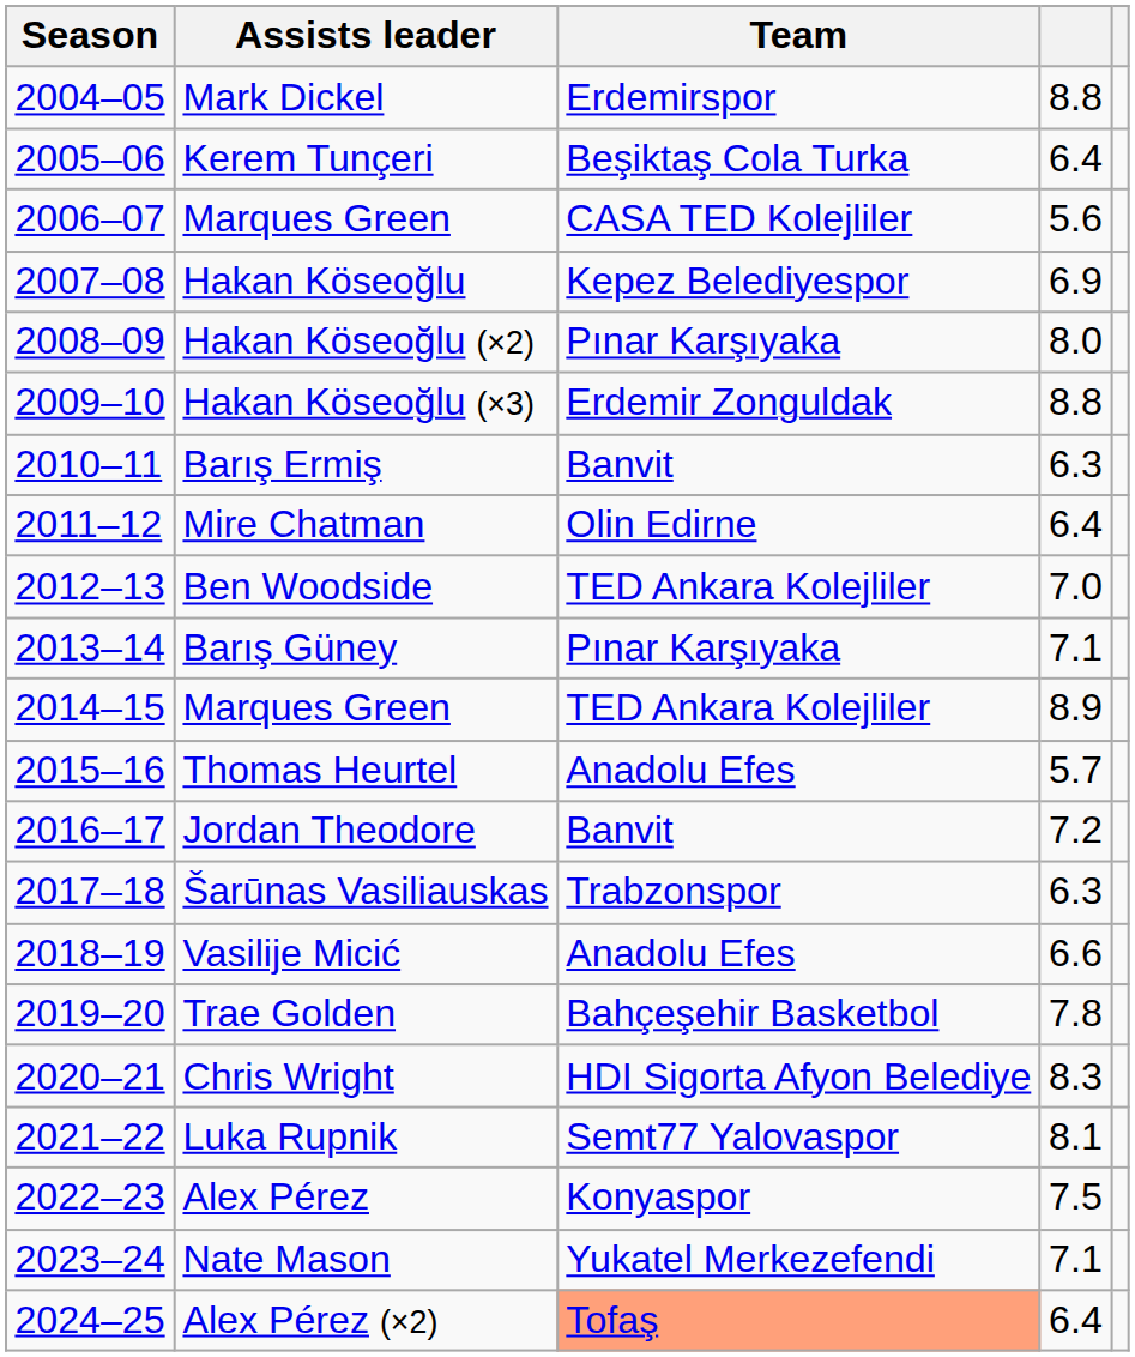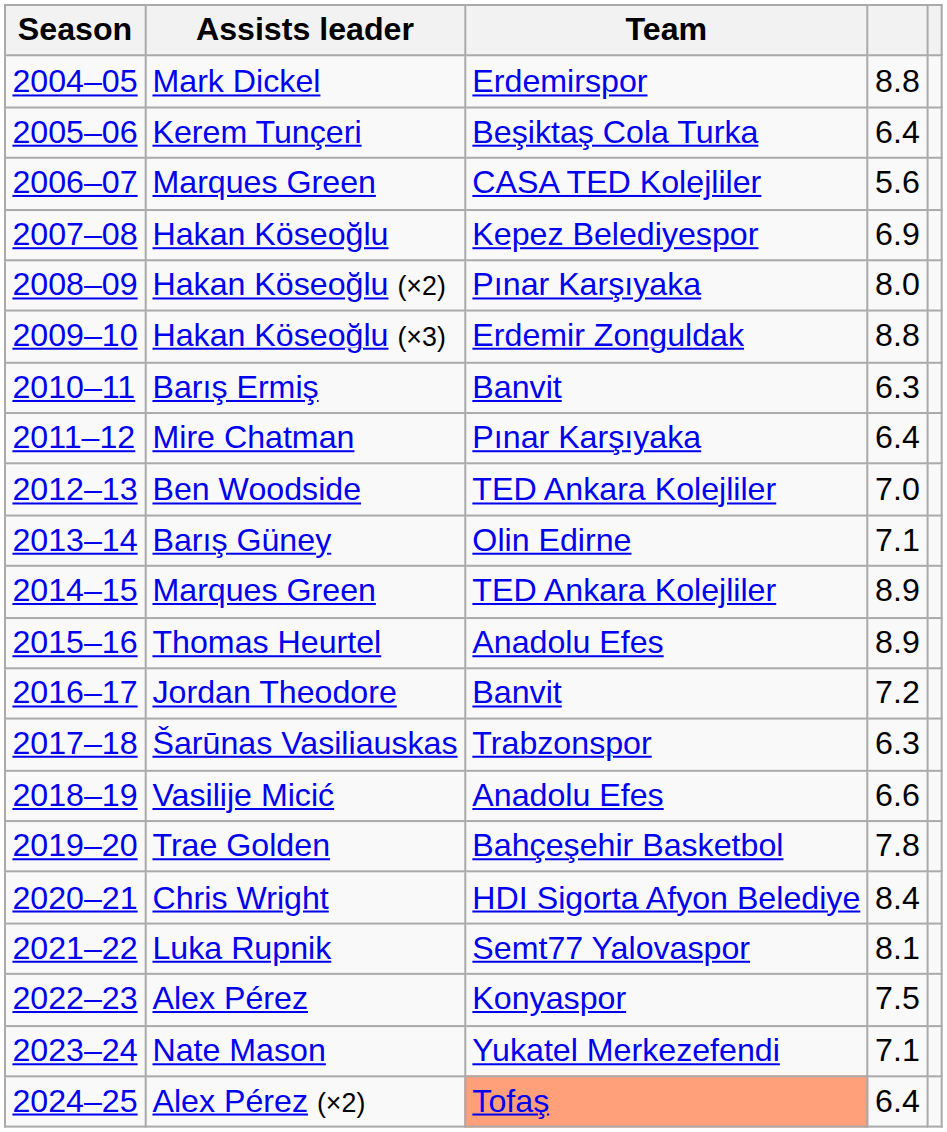Mire Chatman | Team: Olin Edirne -> Pınar Karşıyaka
Barış Güney | Team: Pınar Karşıyaka -> Olin Edirne
Thomas Heurtel | column 4: 5.7 -> 8.9
Chris Wright | column 4: 8.3 -> 8.4
